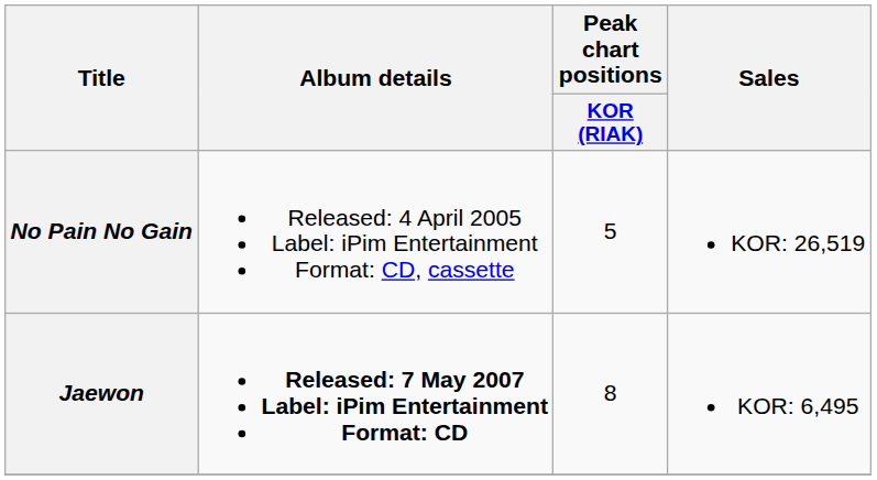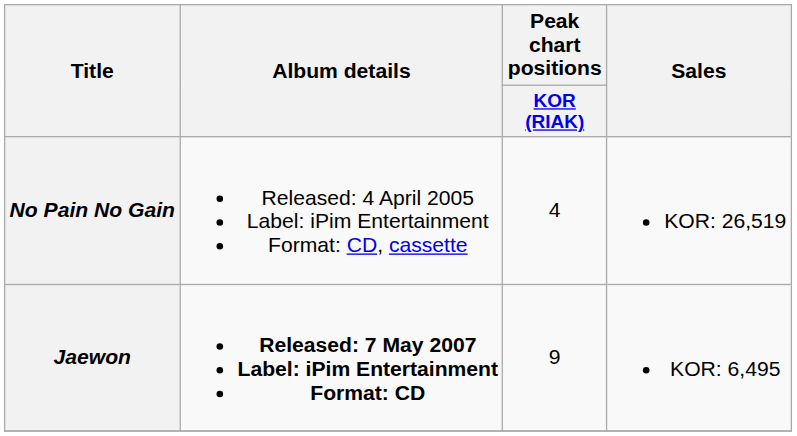No Pain No Gain | Peak chart positions / KOR (RIAK): 5 -> 4
Jaewon | Peak chart positions / KOR (RIAK): 8 -> 9
